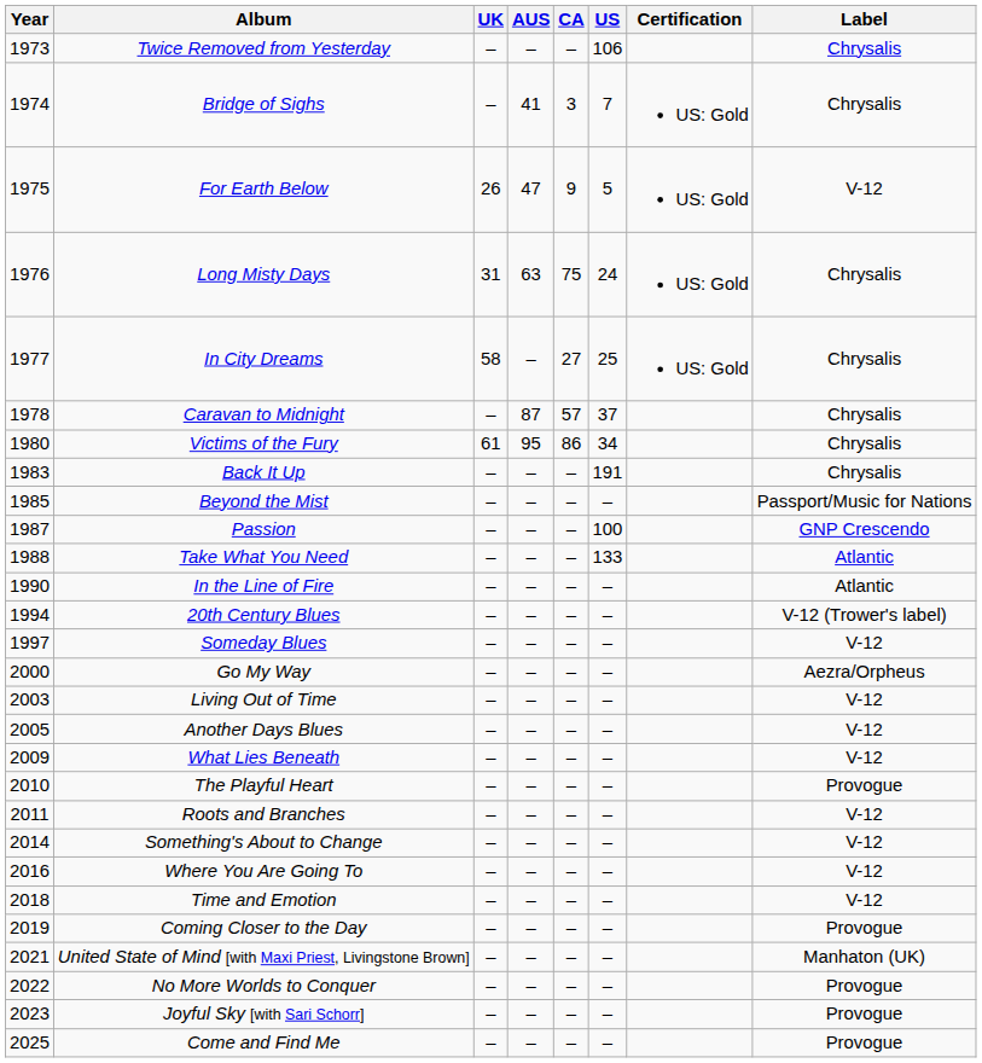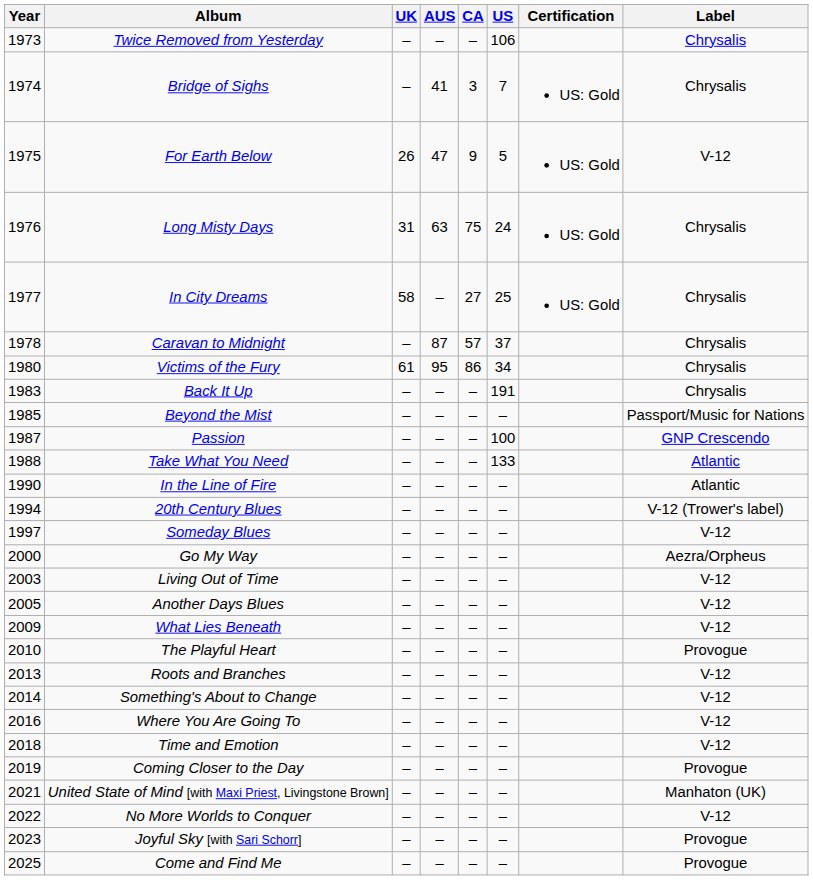Roots and Branches | Year: 2011 -> 2013
No More Worlds to Conquer | Label: Provogue -> V-12
